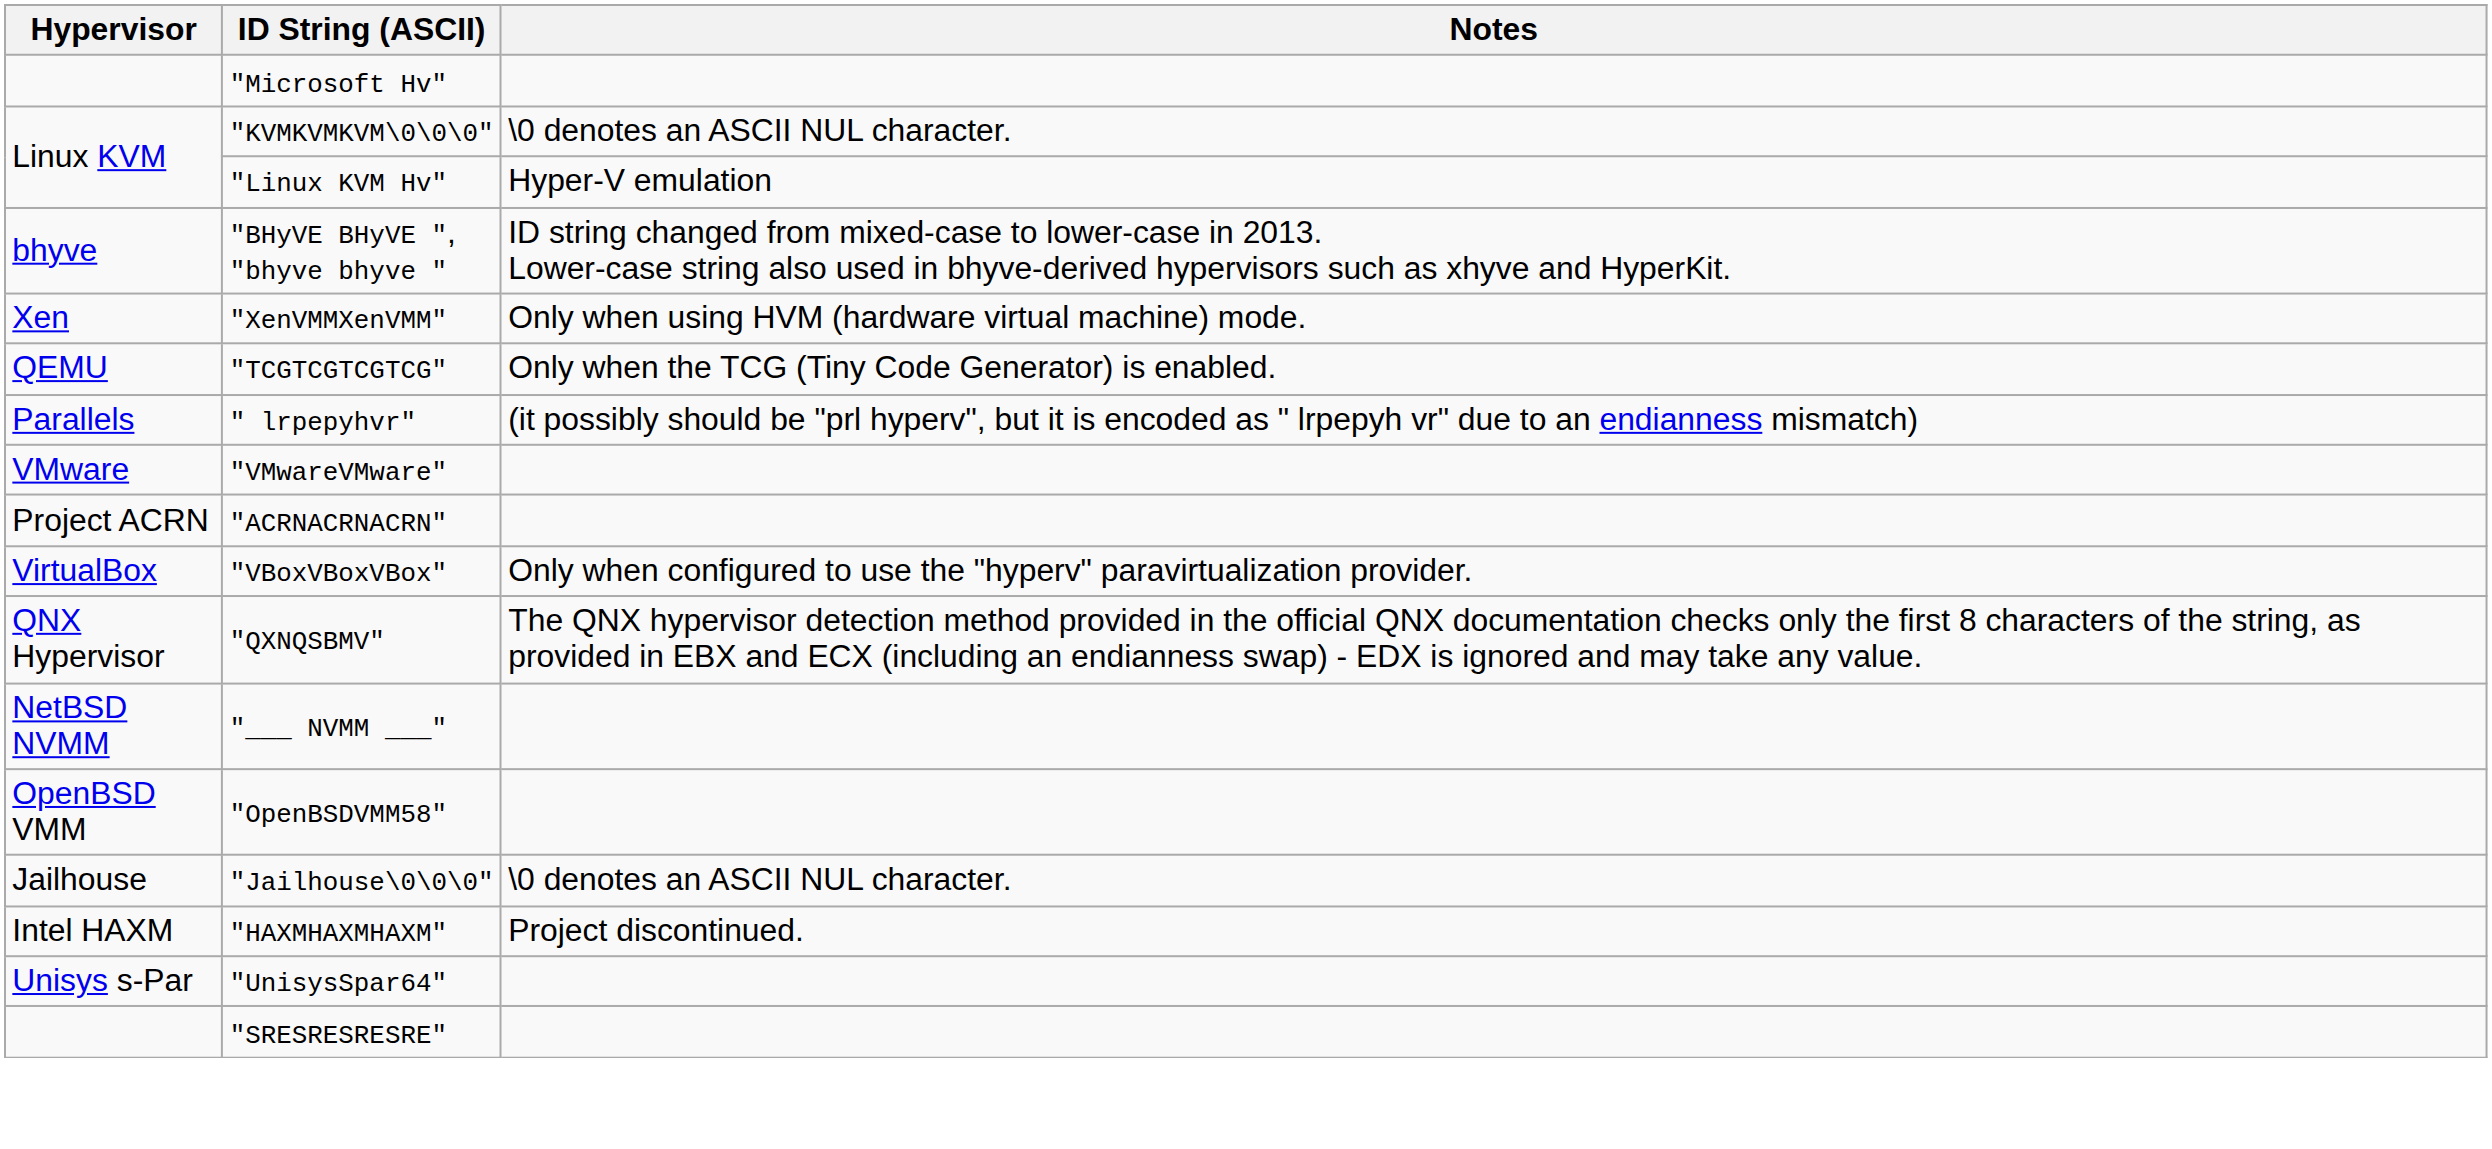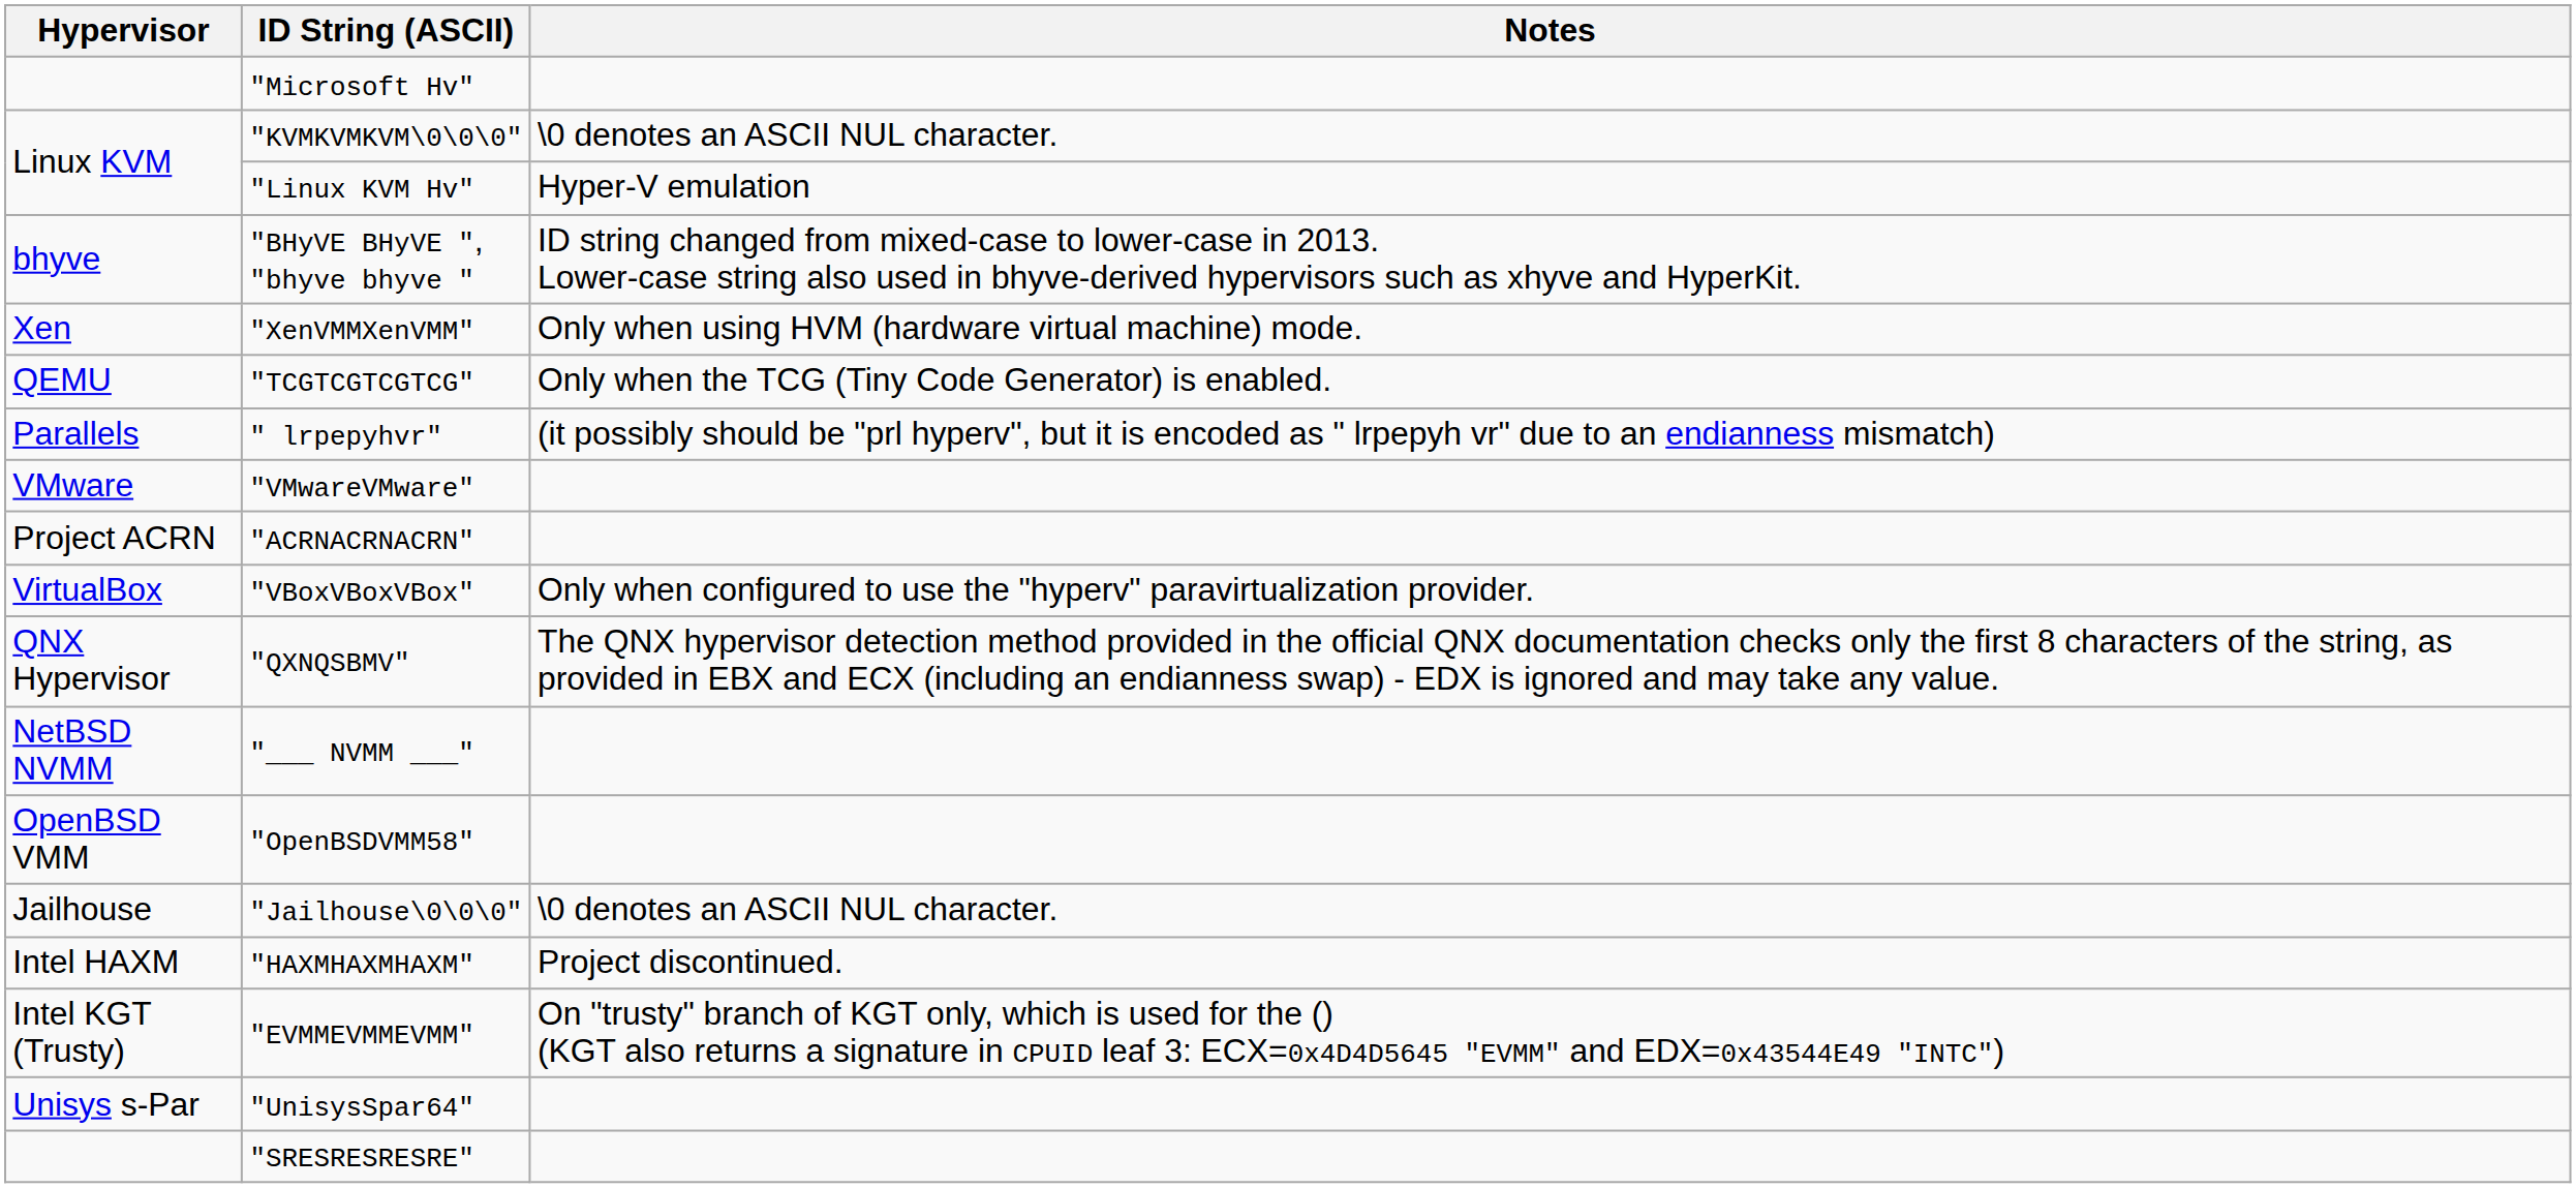+ row: Intel KGT (Trusty) | "EVMMEVMMEVMM" | On "trusty" branch of KGT only, which is used for the () (KGT also returns a signature in CPUID leaf 3: ECX=0x4D4D5645 "EVMM" and EDX=0x43544E49 "INTC")
